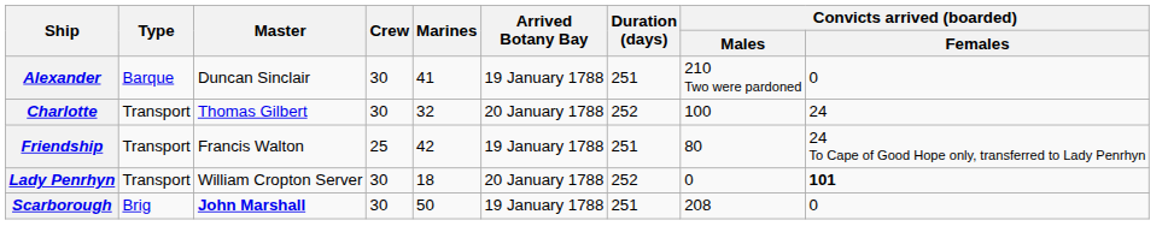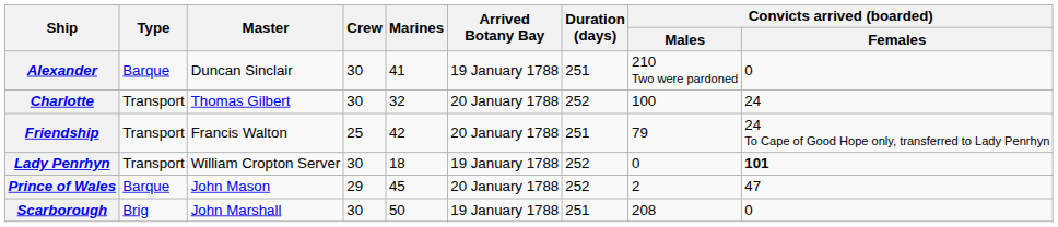Friendship | Arrived Botany Bay: 19 January 1788 -> 20 January 1788
Friendship | Convicts arrived (boarded) / Males: 80 -> 79
Lady Penrhyn | Arrived Botany Bay: 20 January 1788 -> 19 January 1788
+ row: Prince of Wales | Barque | John Mason | 29 | 45 | 20 January 1788 | 252 | 2 | 47
Scarborough | Master: bold -> normal
